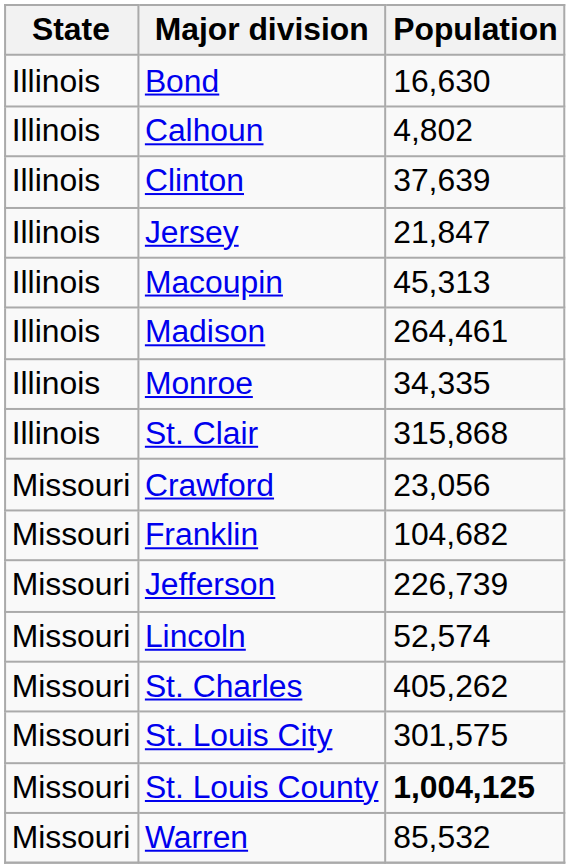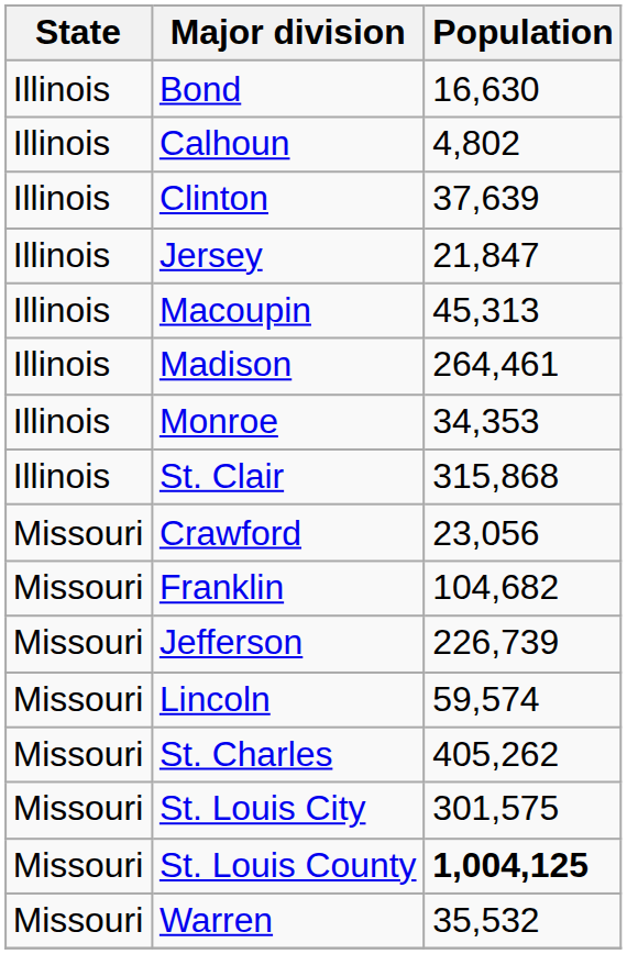Monroe | Population: 34,335 -> 34,353
Lincoln | Population: 52,574 -> 59,574
Warren | Population: 85,532 -> 35,532
